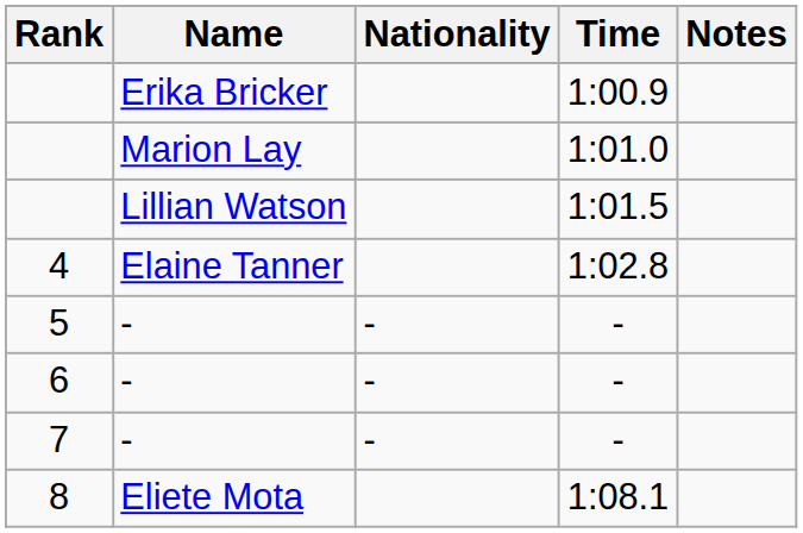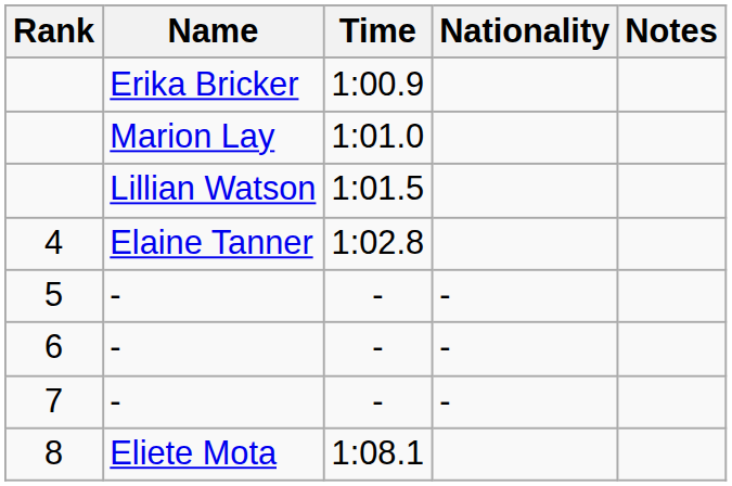columns swapped: Nationality <-> Time
